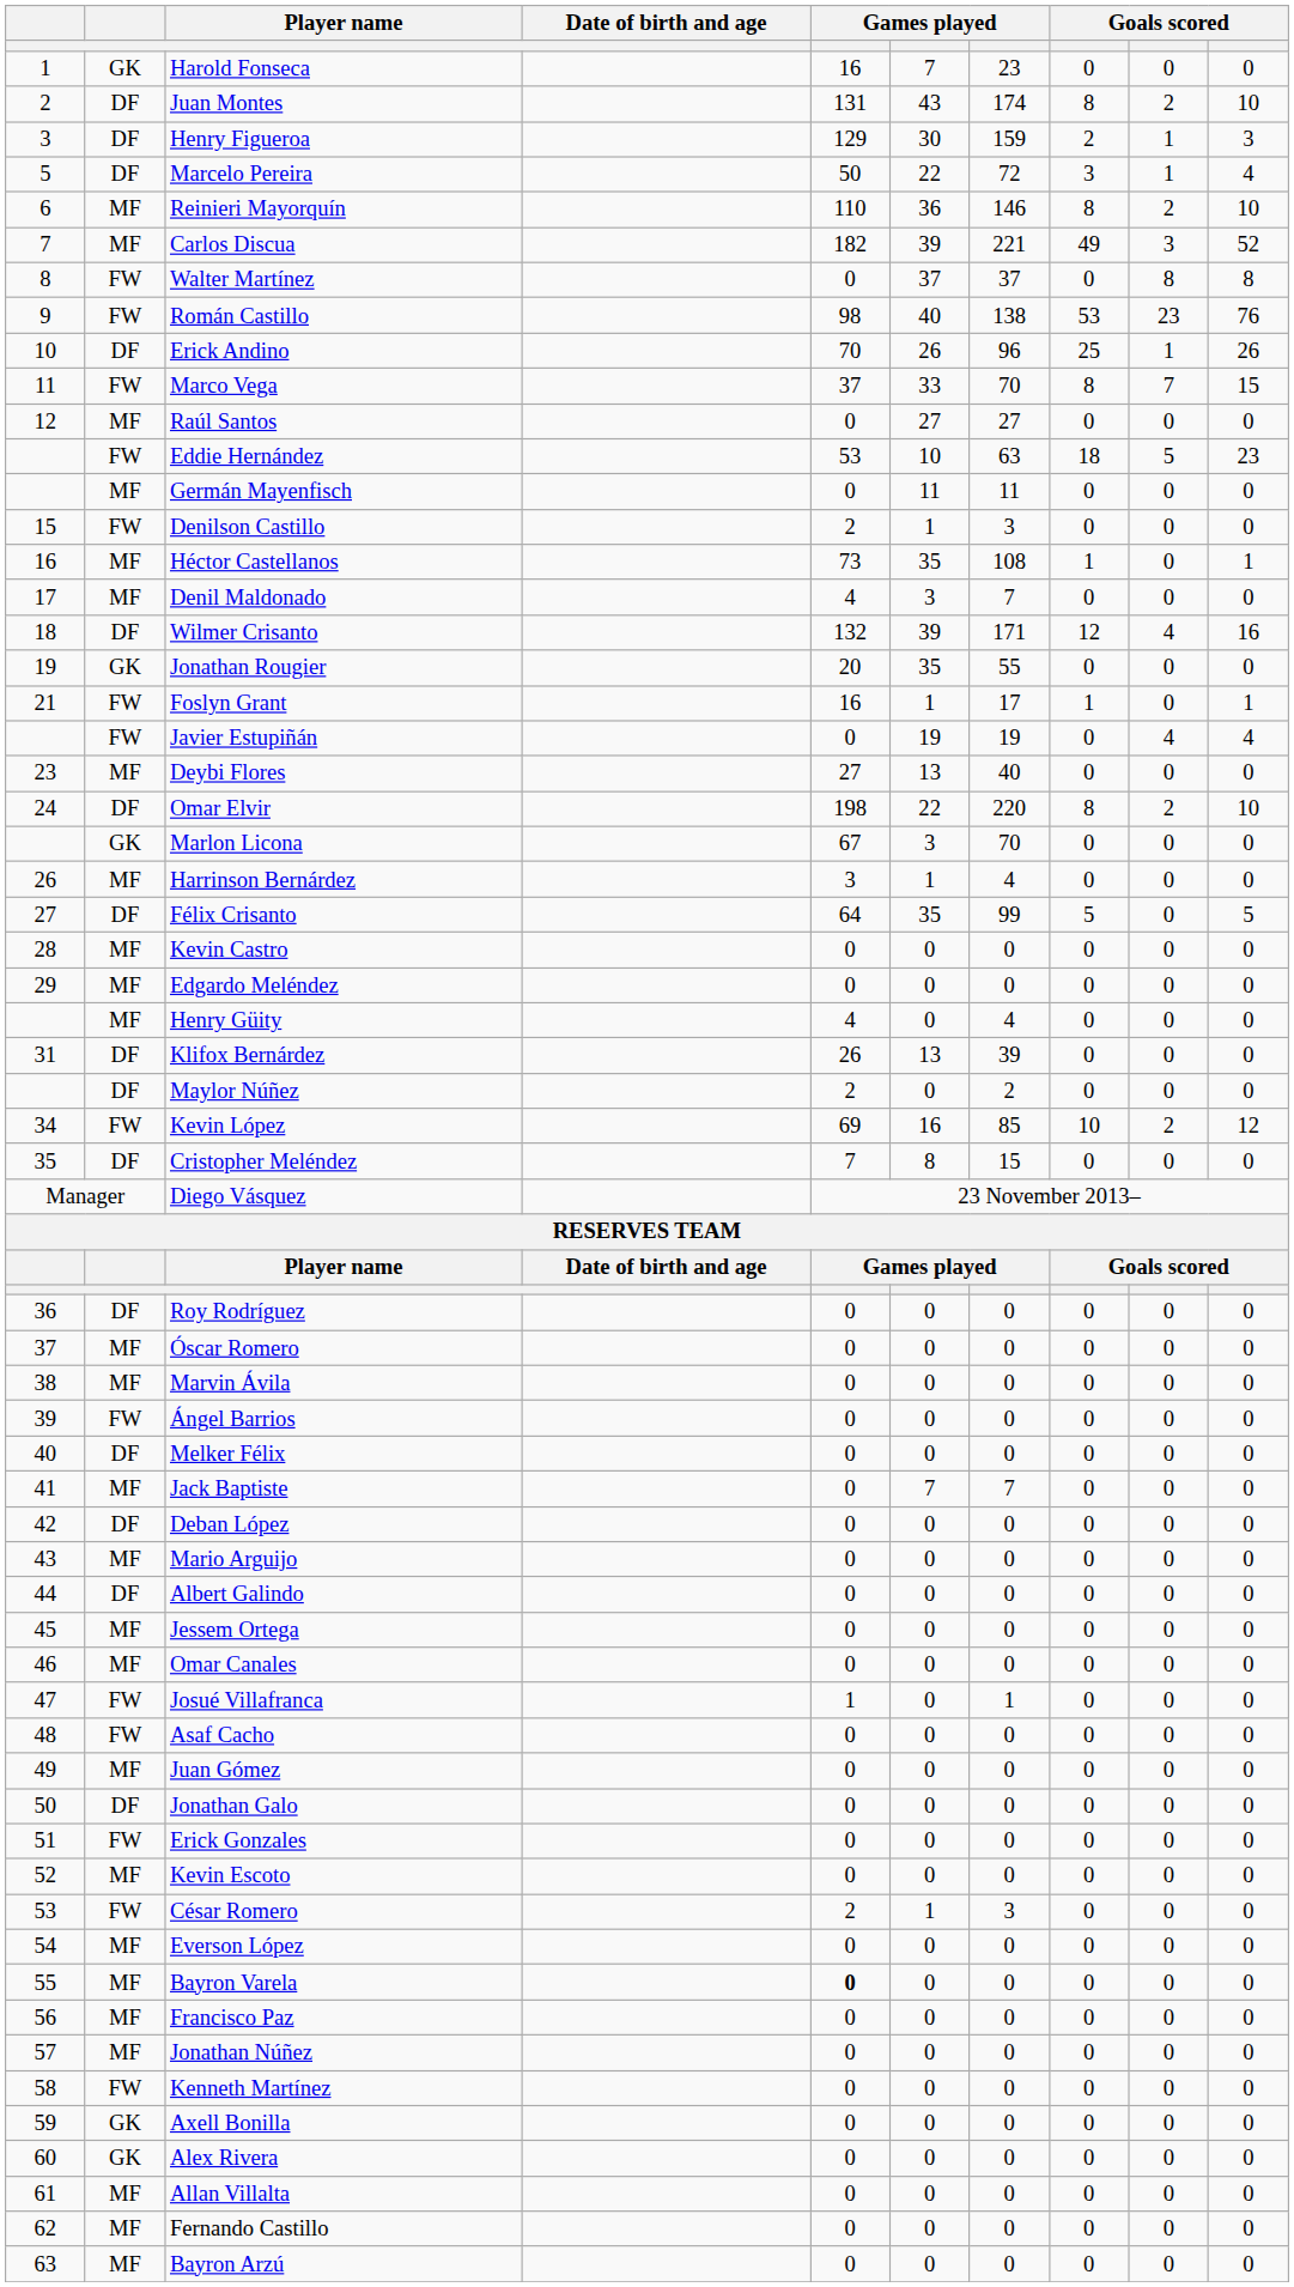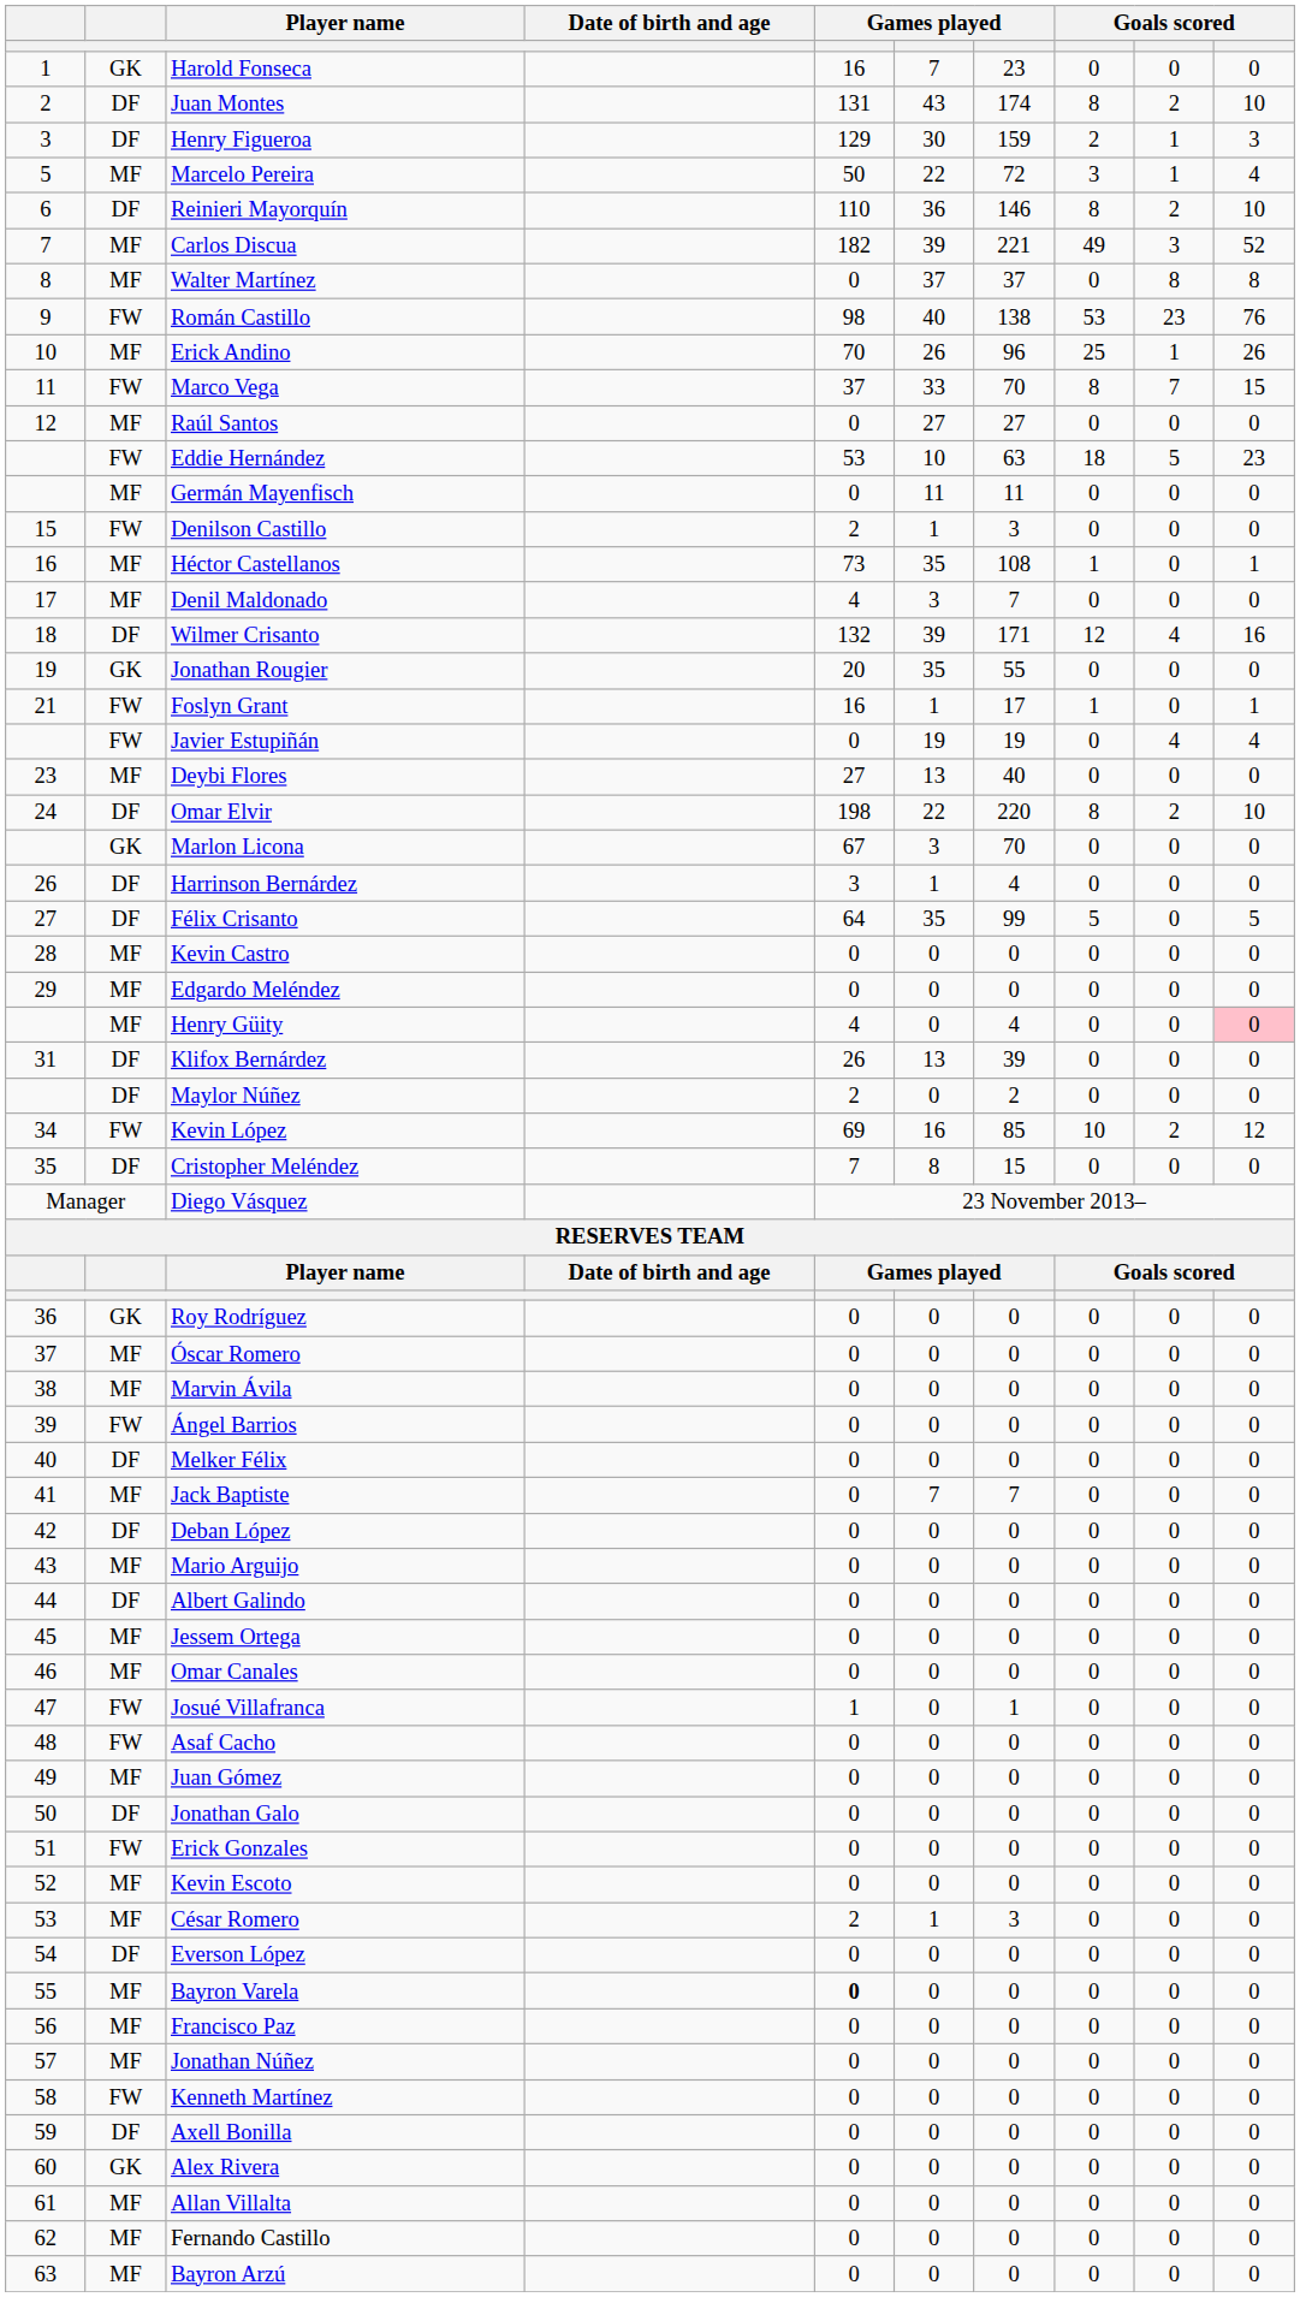Marcelo Pereira | column 2: DF -> MF
Reinieri Mayorquín | column 2: MF -> DF
Walter Martínez | column 2: FW -> MF
Erick Andino | column 2: DF -> MF
Harrinson Bernárdez | column 2: MF -> DF
Henry Güity | column 10: no background -> pink background
Roy Rodríguez | column 2: DF -> GK
César Romero | column 2: FW -> MF
Everson López | column 2: MF -> DF
Axell Bonilla | column 2: GK -> DF
